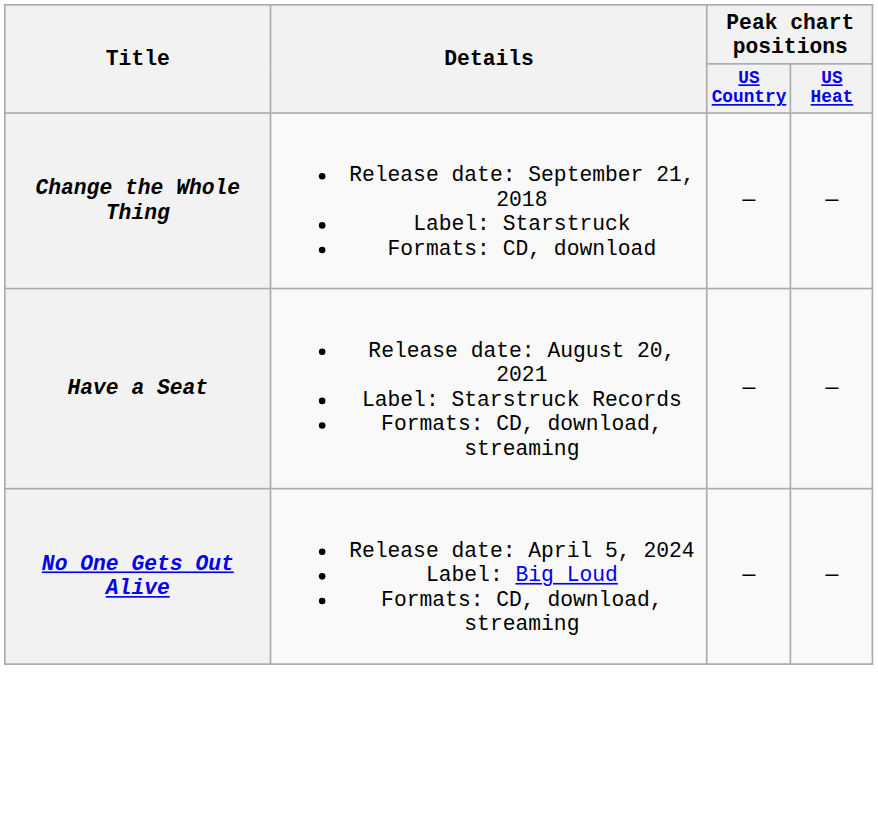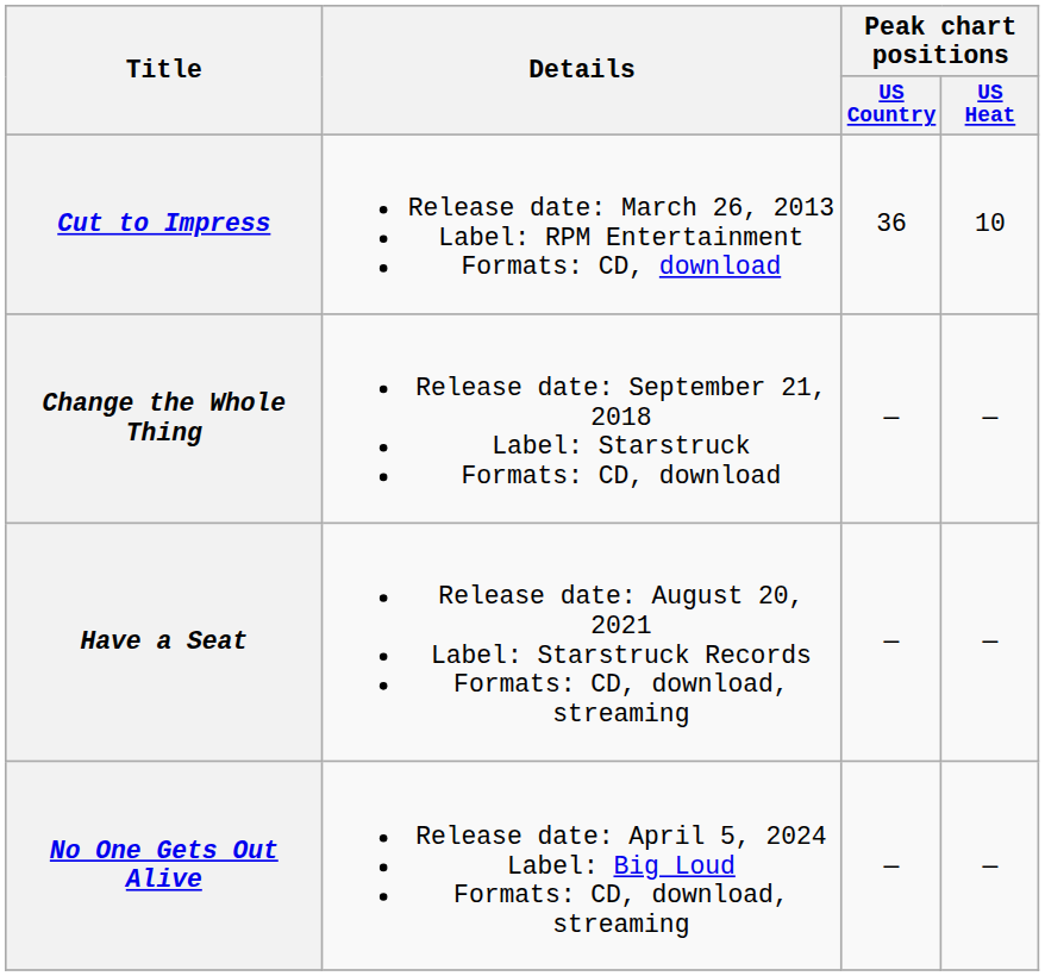+ row: Cut to Impress | Release date: March 26, 2013 Label: RPM Entertainment Formats: CD, download | 36 | 10
